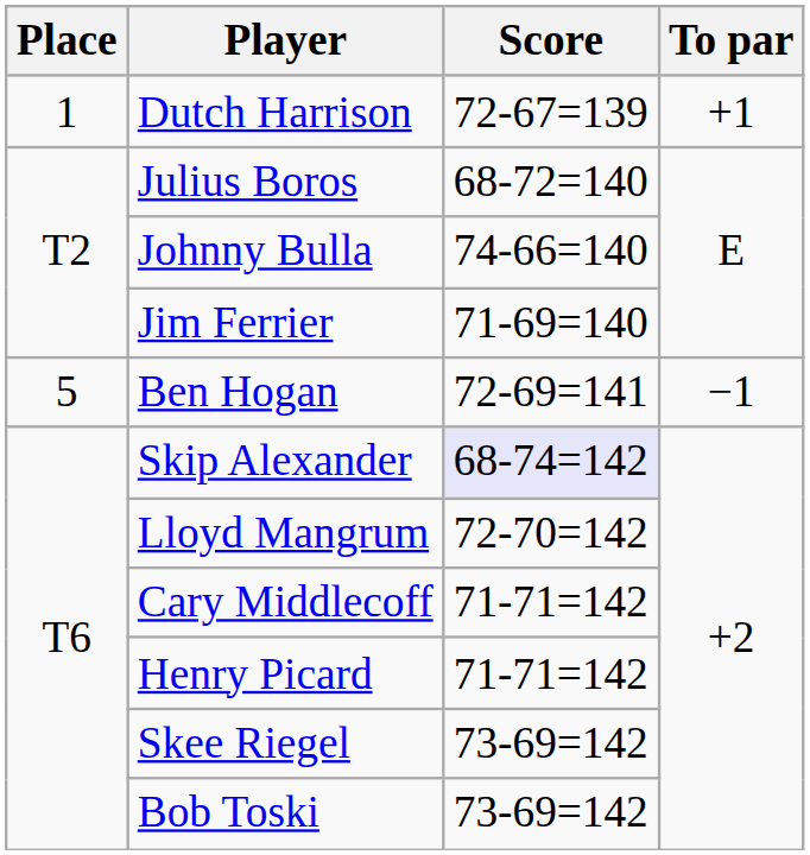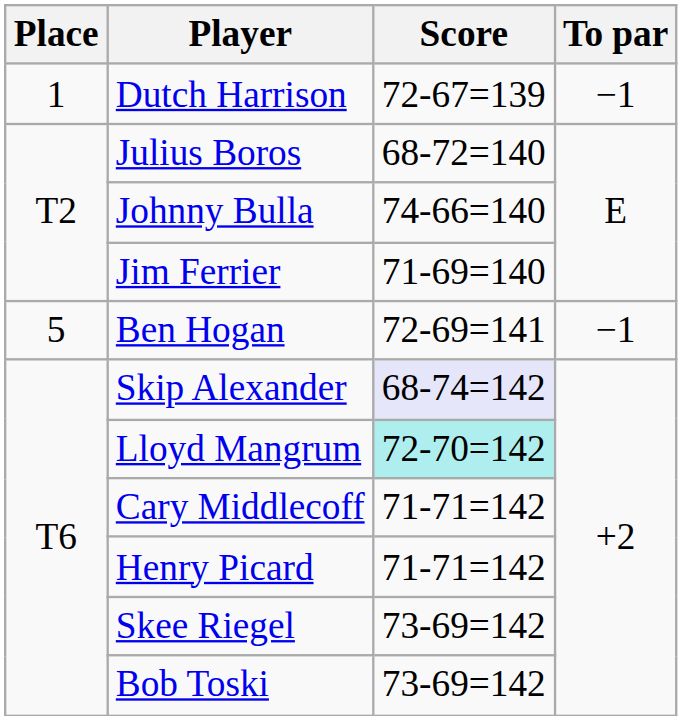Dutch Harrison | To par: +1 -> −1
Lloyd Mangrum | Score: no background -> paleturquoise background
